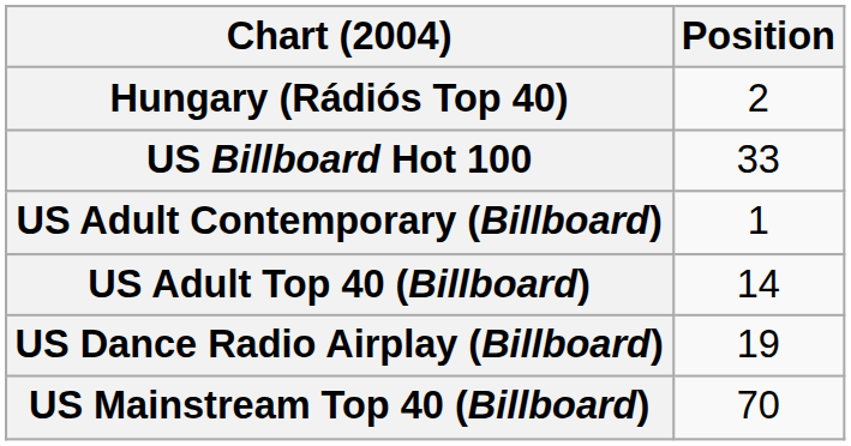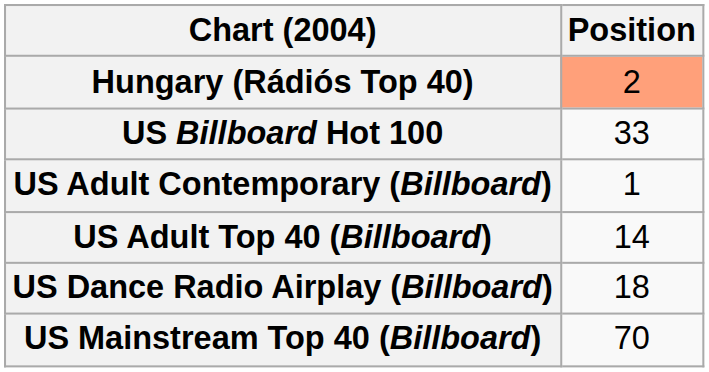Hungary (Rádiós Top 40) | Position: no background -> lightsalmon background
US Dance Radio Airplay (Billboard) | Position: 19 -> 18
